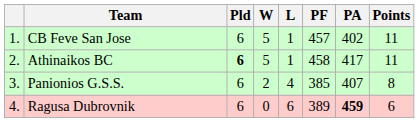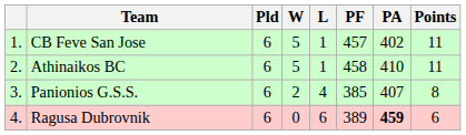Athinaikos BC | Pld: bold -> normal
Athinaikos BC | PA: 417 -> 410
